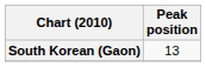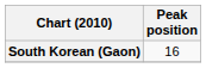South Korean (Gaon) | Peak position: 13 -> 16
